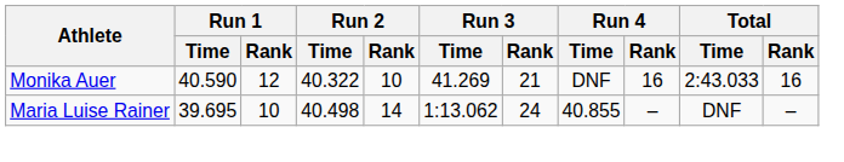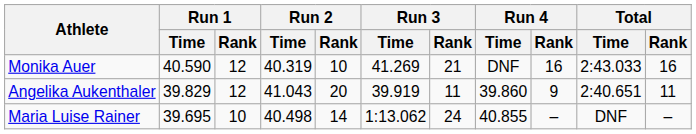Monika Auer | Run 2 / Time: 40.322 -> 40.319
+ row: Angelika Aukenthaler | 39.829 | 12 | 41.043 | 20 | 39.919 | 11 | 39.860 | 9 | 2:40.651 | 11
